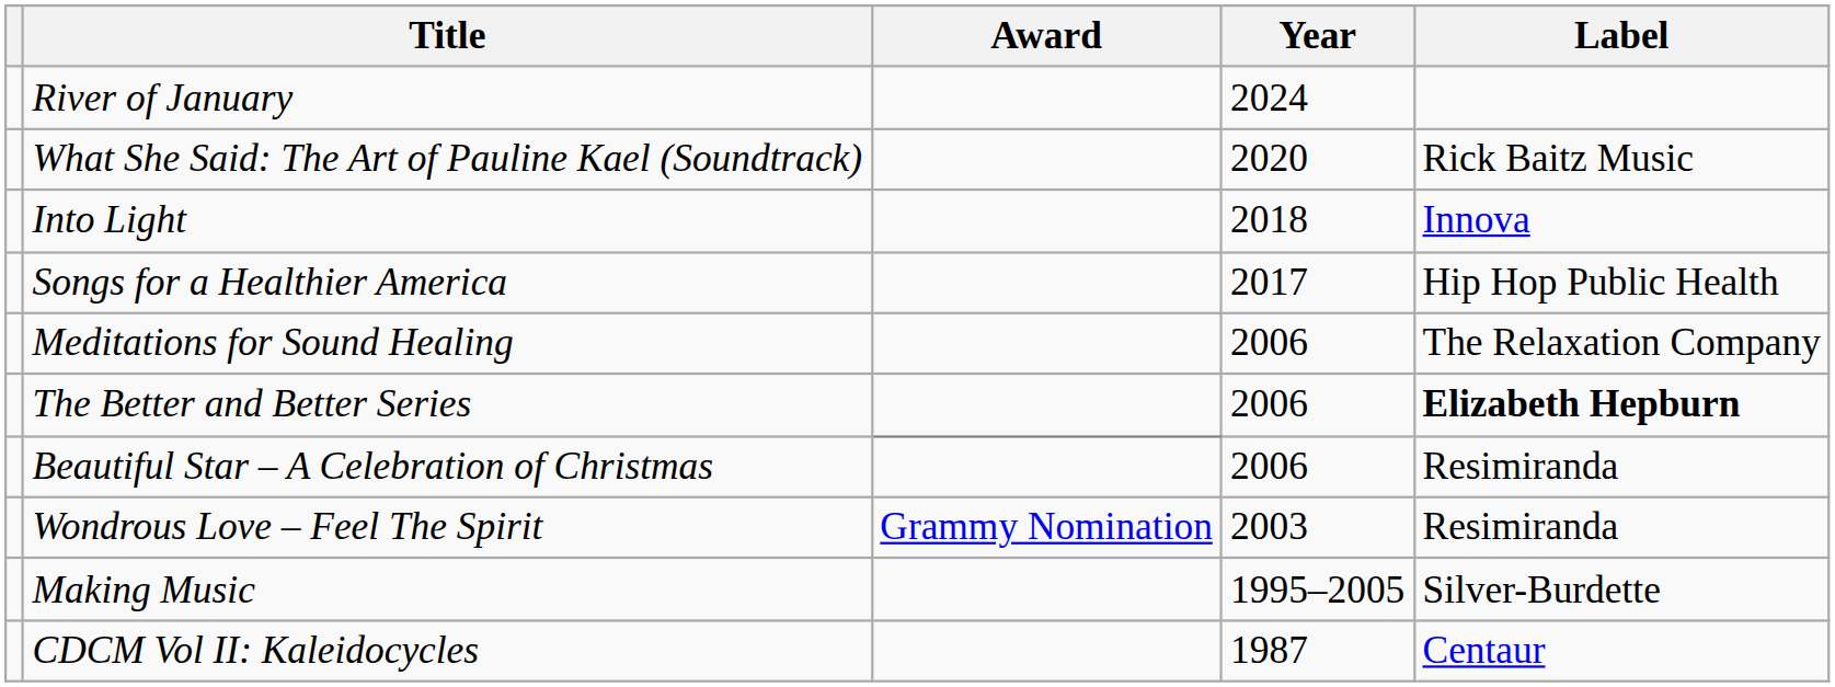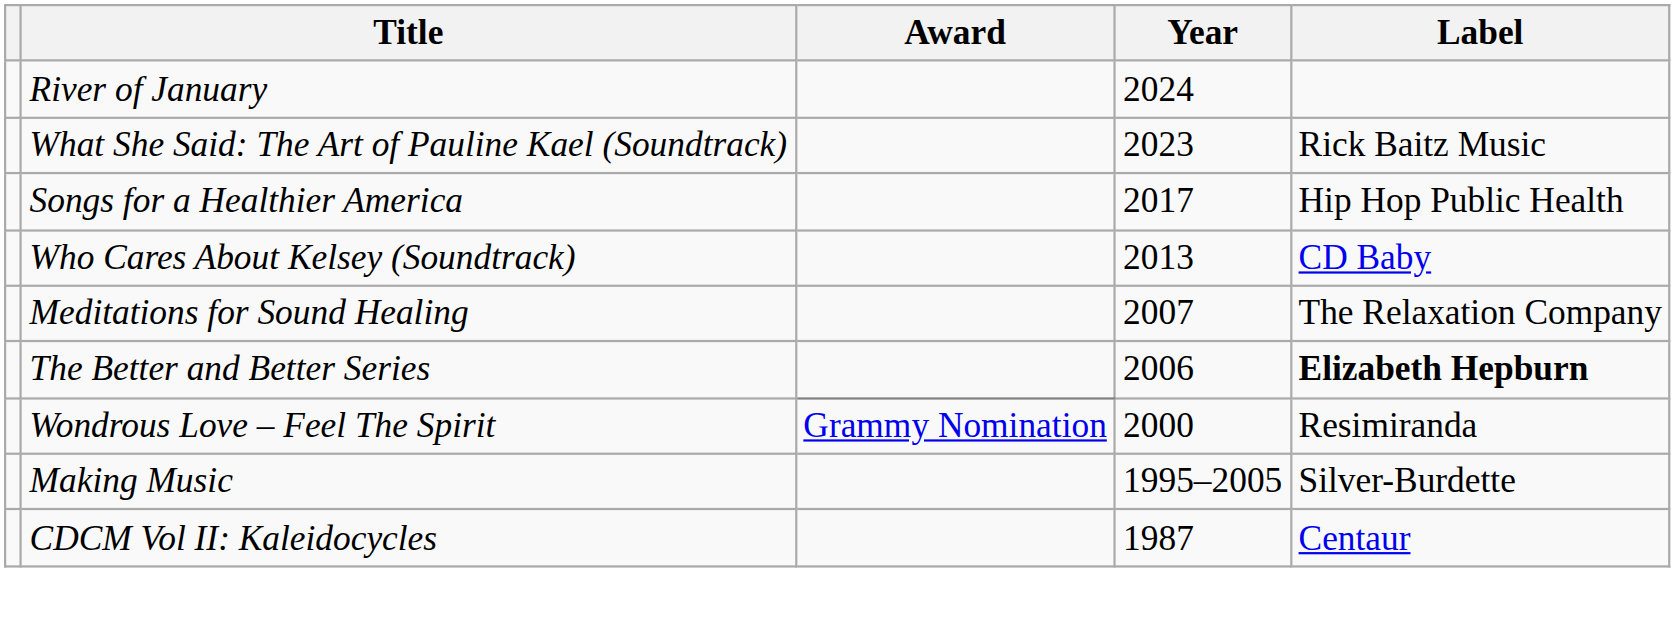What She Said: The Art of Pauline Kael (Soundtrack) | Year: 2020 -> 2023
- row: Into Light | 2018 | Innova
+ row: Who Cares About Kelsey (Soundtrack) | 2013 | CD Baby
Meditations for Sound Healing | Year: 2006 -> 2007
- row: Beautiful Star – A Celebration of Christmas | 2006 | Resimiranda
Wondrous Love – Feel The Spirit | Year: 2003 -> 2000
